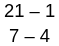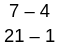rows swapped: 7 – 4 <-> 21 – 1
